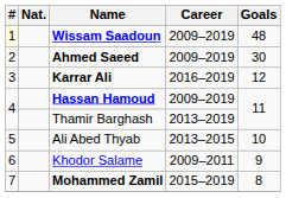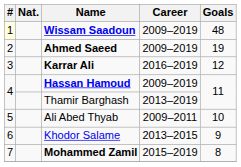Ahmed Saeed | Goals: 30 -> 19
Ali Abed Thyab | Career: 2013–2015 -> 2009–2011
Khodor Salame | Career: 2009–2011 -> 2013–2015
